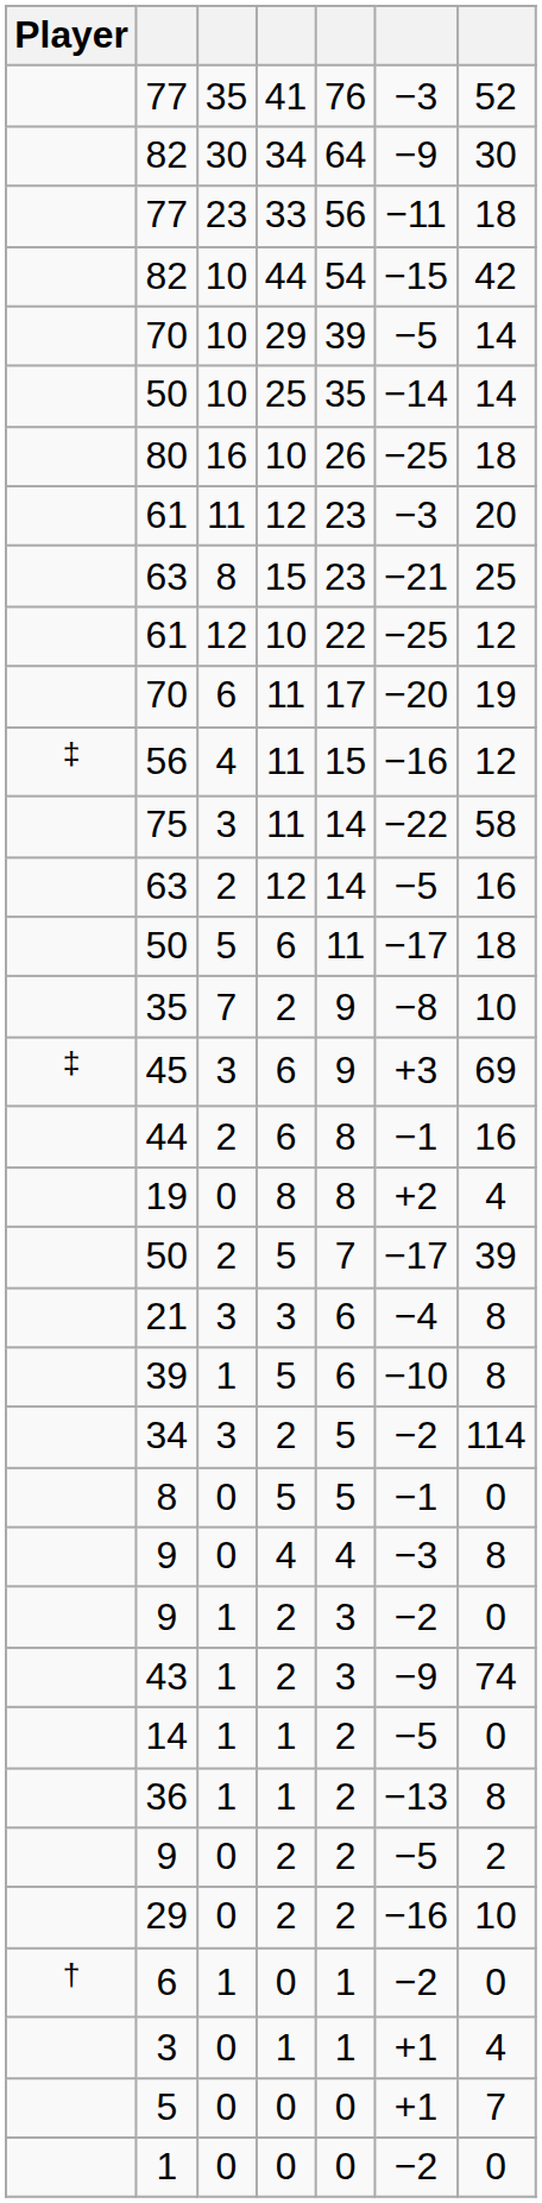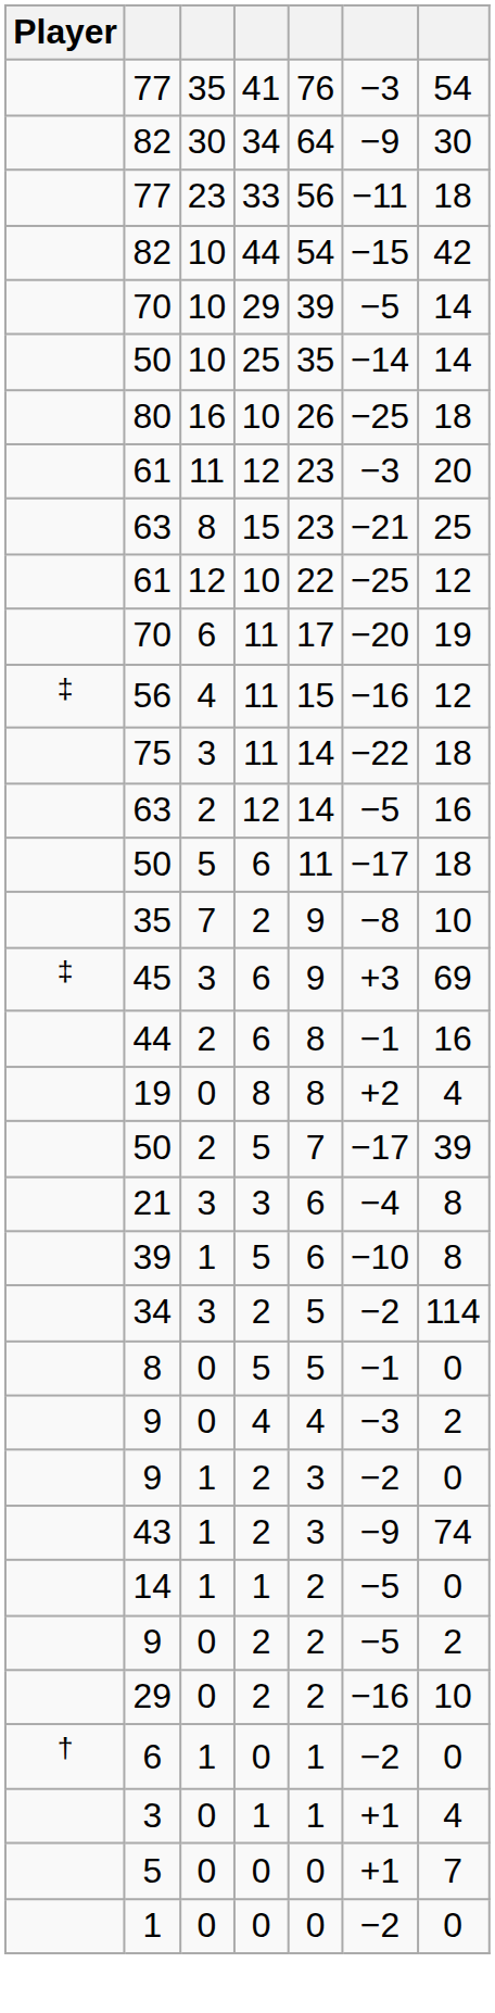77 / 41 | column 7: 52 -> 54
75 | column 7: 58 -> 18
9 / 4 | column 7: 8 -> 2
- row: 36 | 1 | 1 | 2 | −13 | 8
